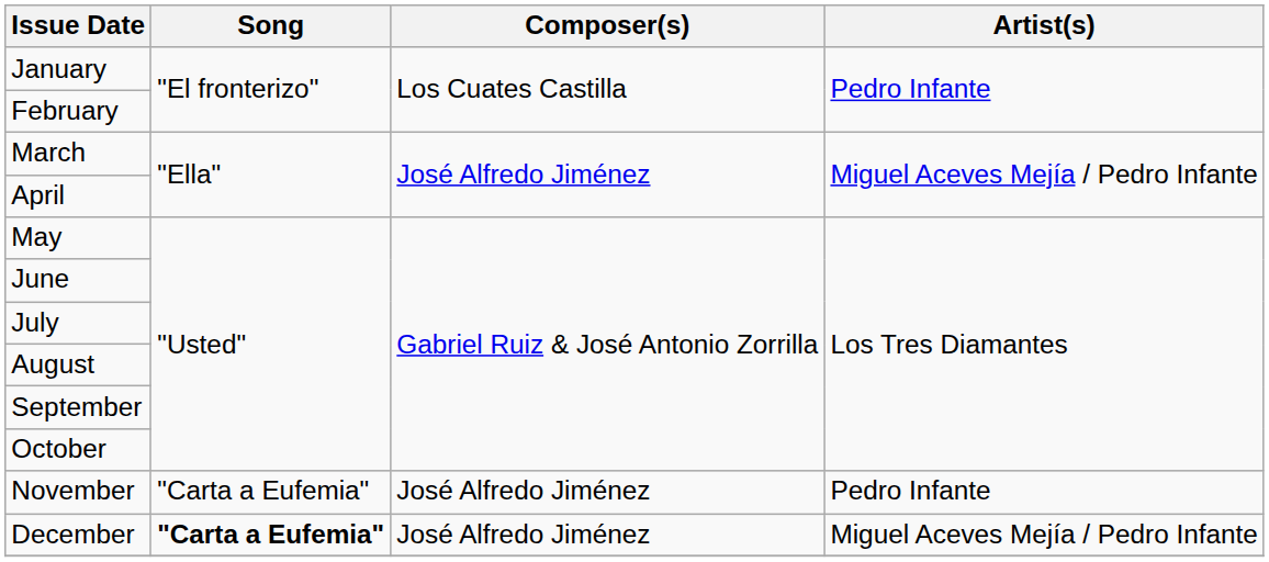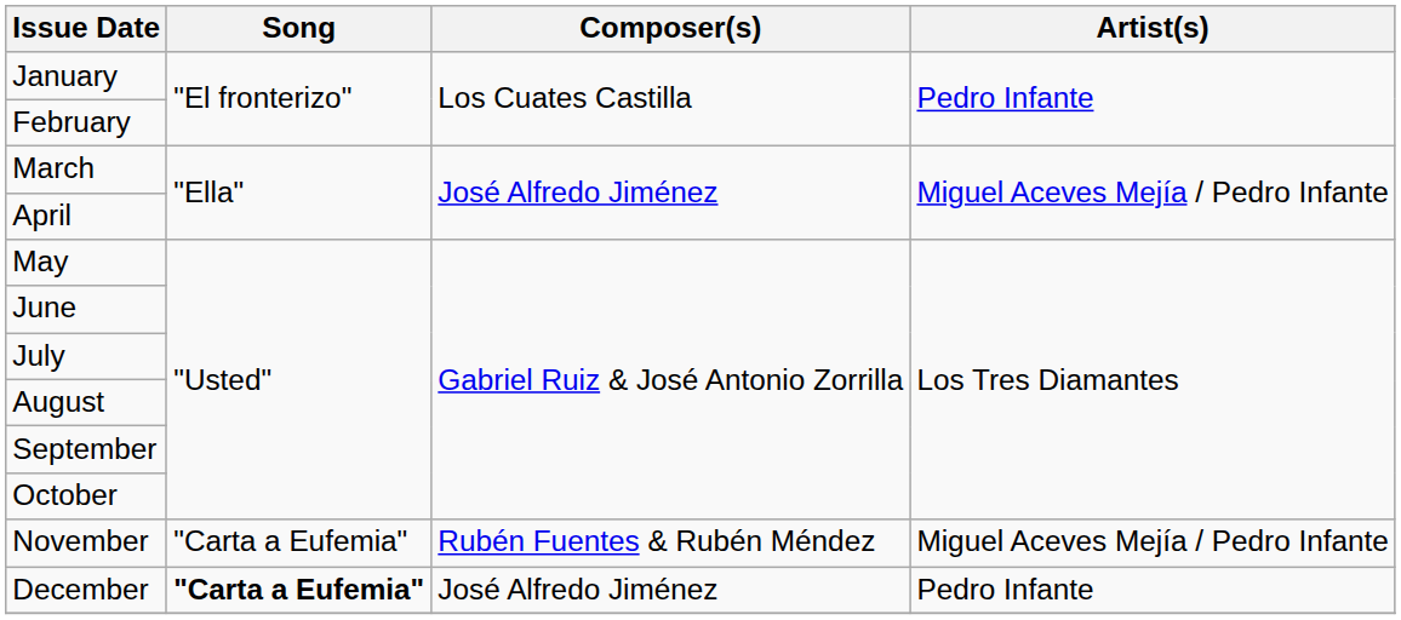November | Composer(s): José Alfredo Jiménez -> Rubén Fuentes & Rubén Méndez
November | Artist(s): Pedro Infante -> Miguel Aceves Mejía / Pedro Infante
December | Artist(s): Miguel Aceves Mejía / Pedro Infante -> Pedro Infante
